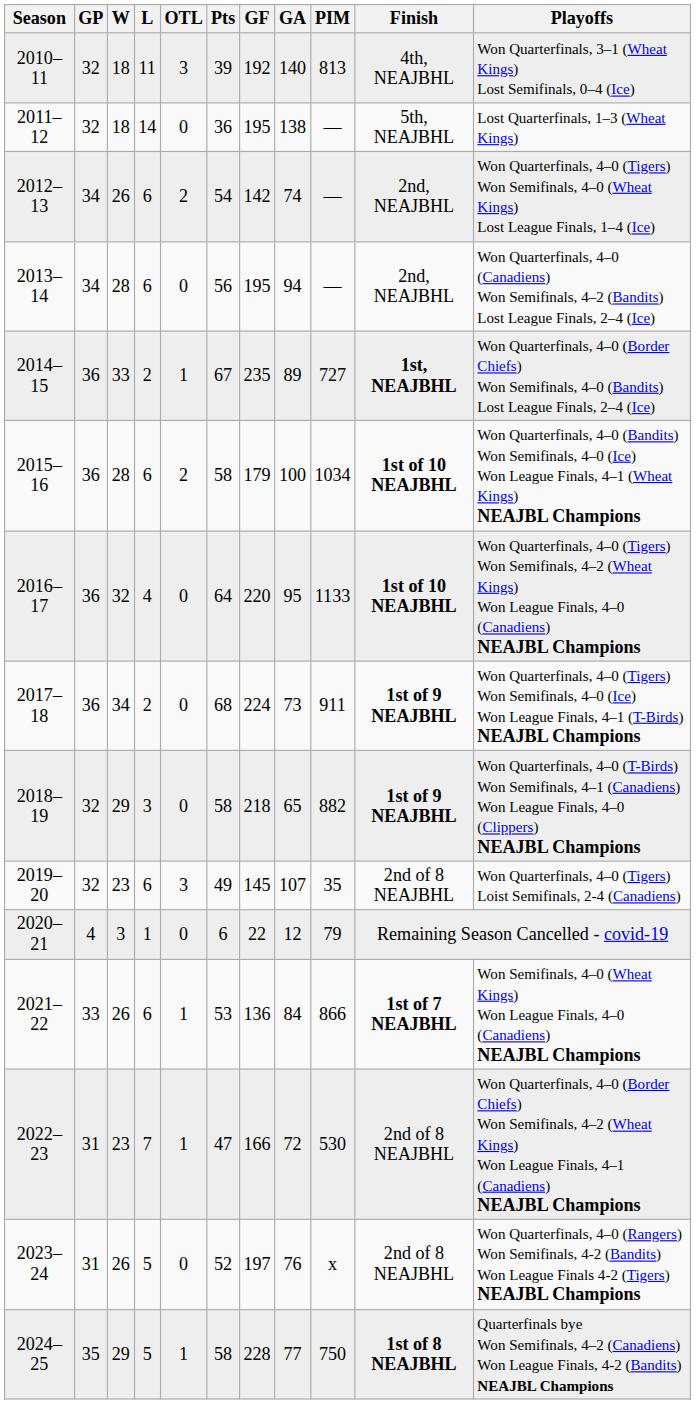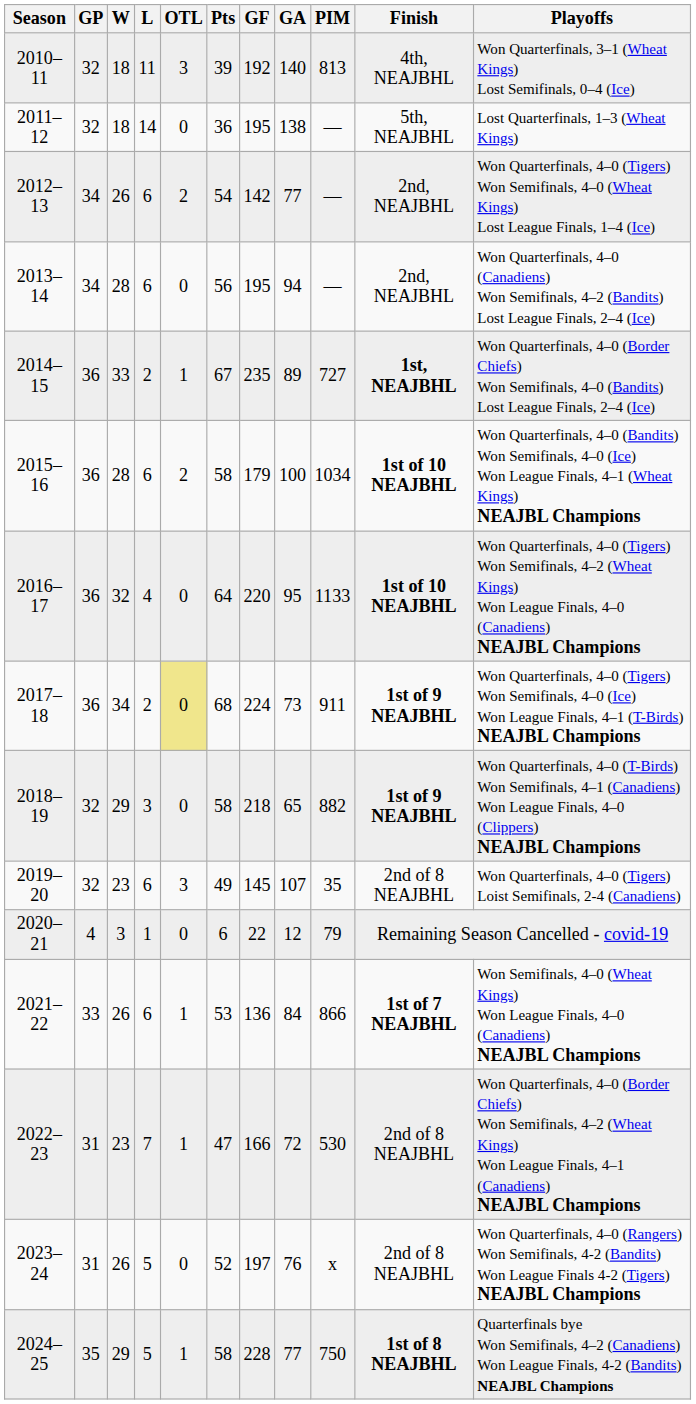2012–13 | GA: 74 -> 77
2017–18 | OTL: no background -> khaki background
